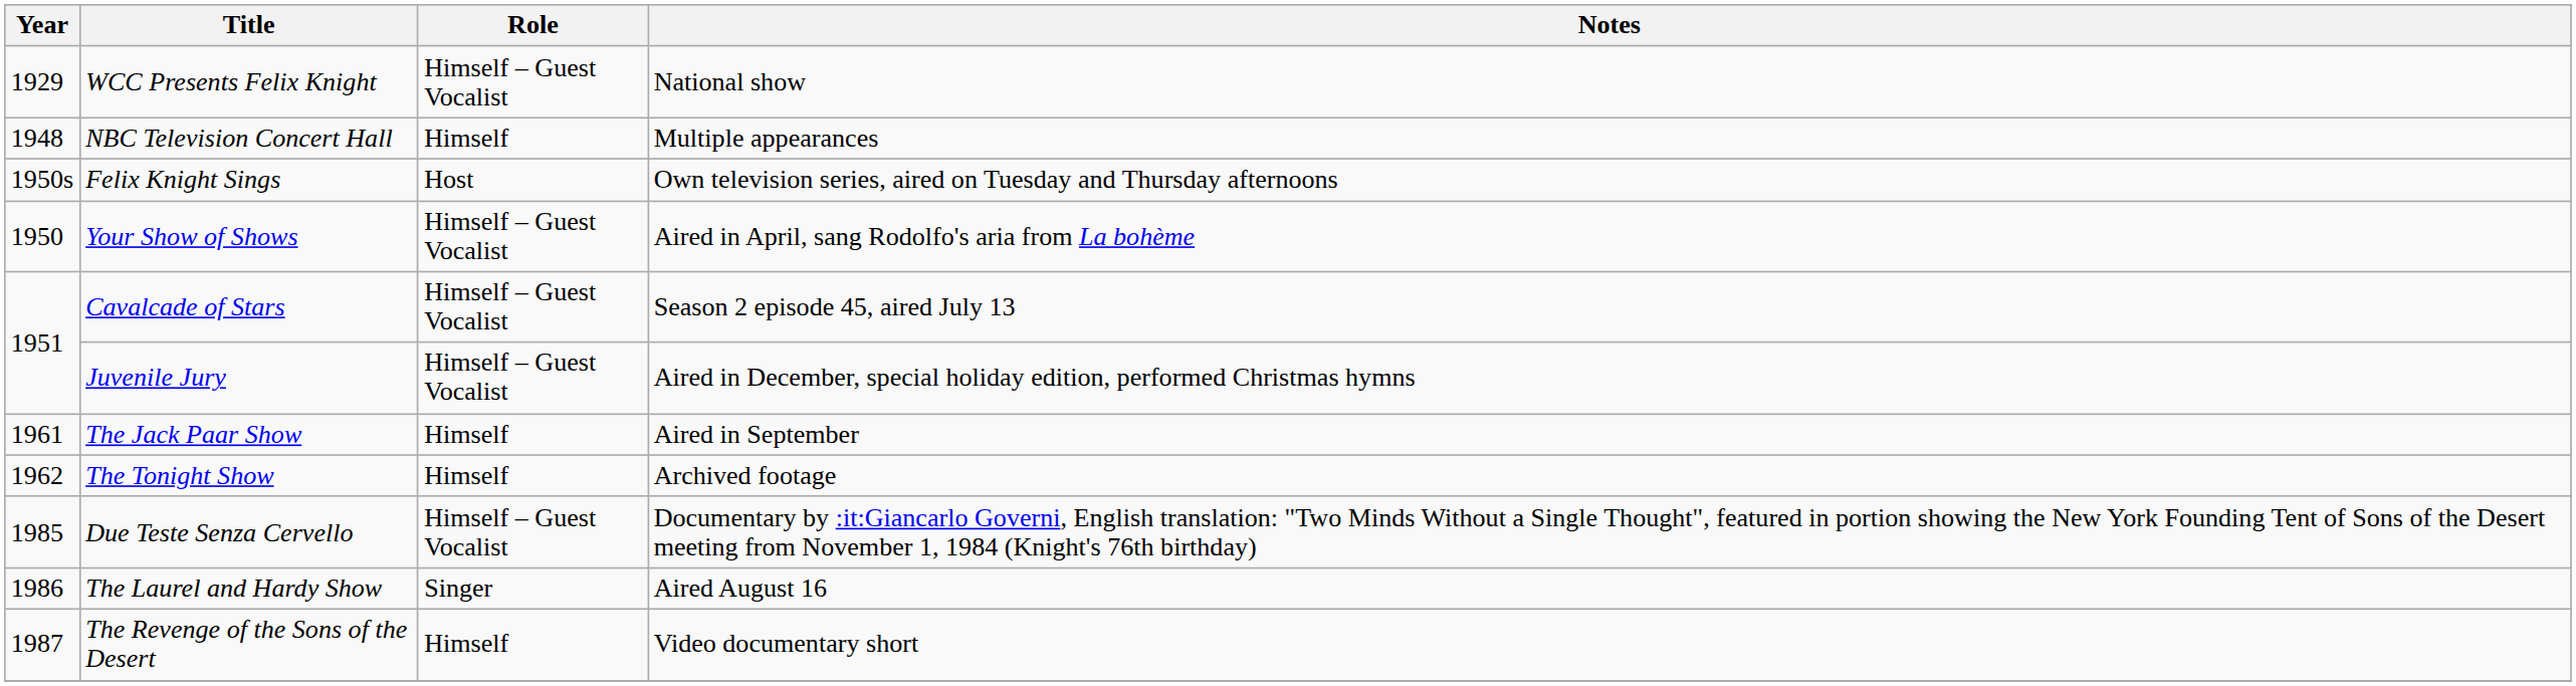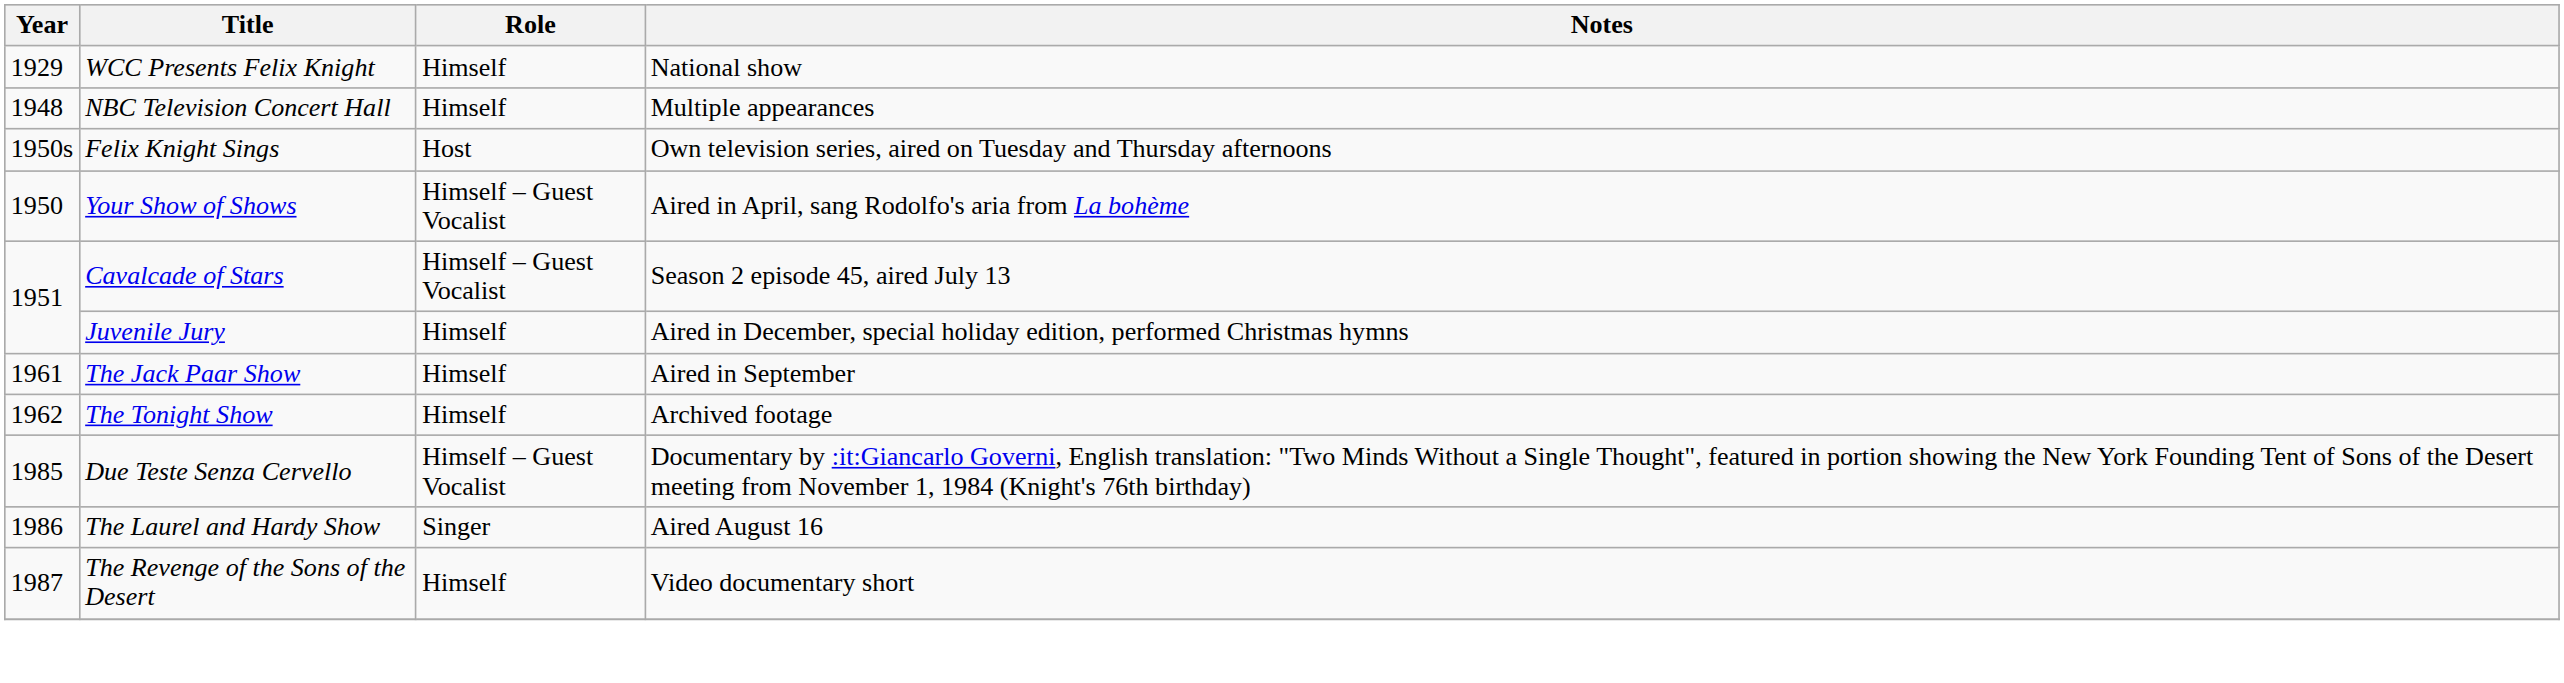WCC Presents Felix Knight | Role: Himself – Guest Vocalist -> Himself
Juvenile Jury | Role: Himself – Guest Vocalist -> Himself
